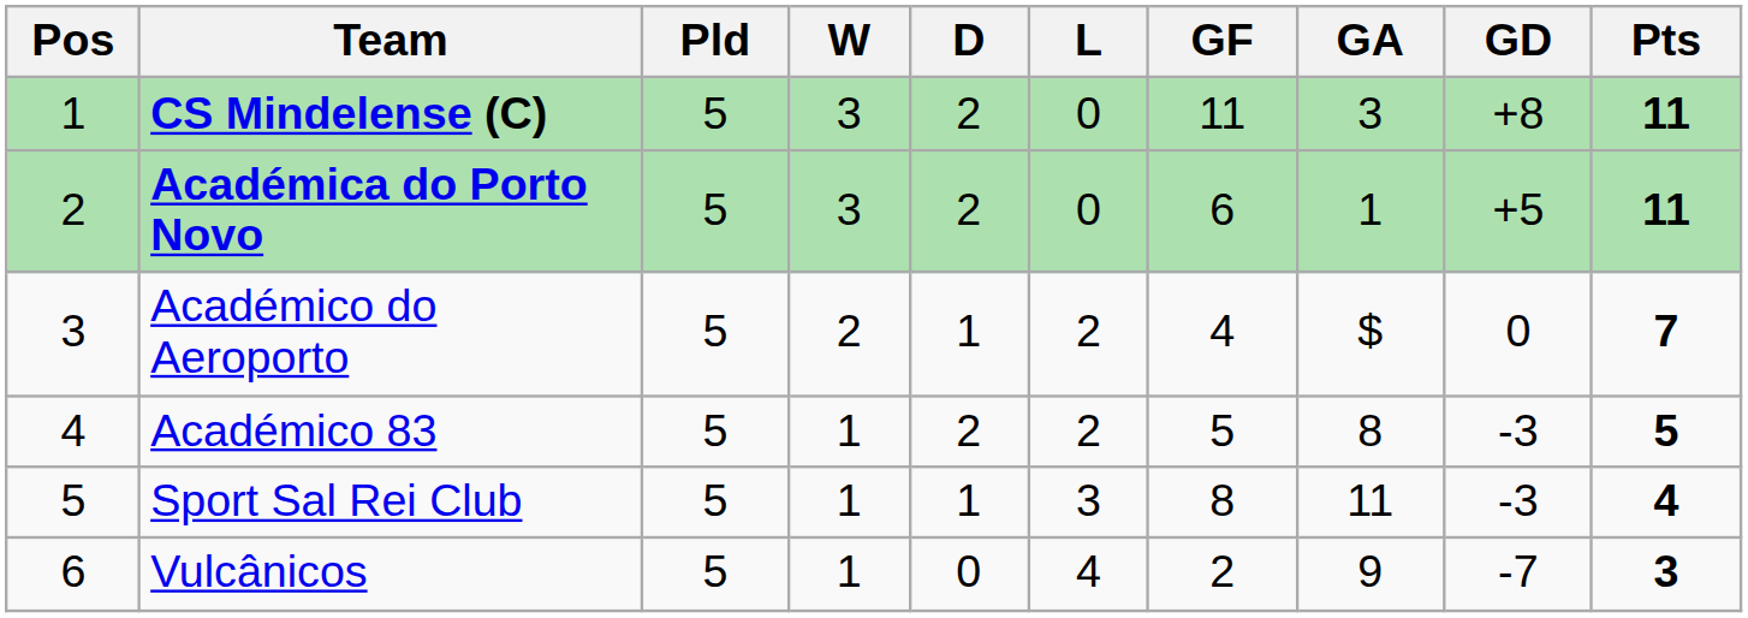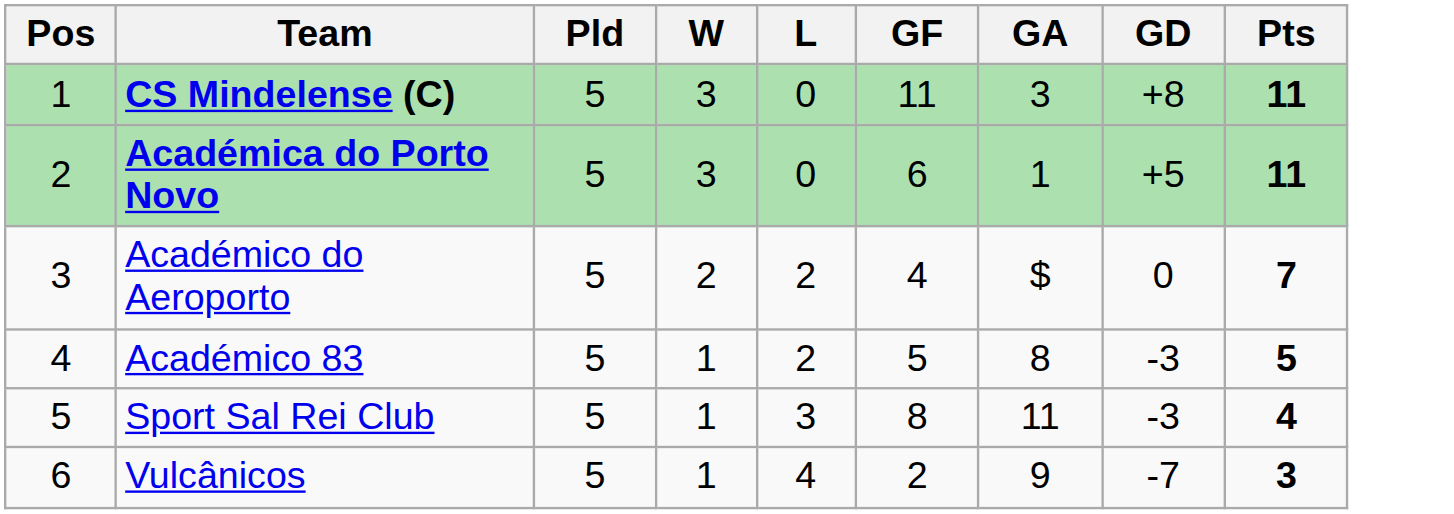- column: D | 2 | 2 | 1 | 2 | 1 | 0
